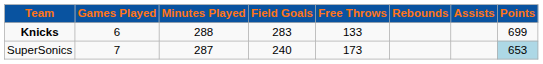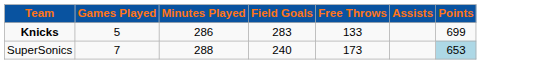- column: Rebounds
Knicks | Games Played: 6 -> 5
Knicks | Minutes Played: 288 -> 286
SuperSonics | Minutes Played: 287 -> 288
